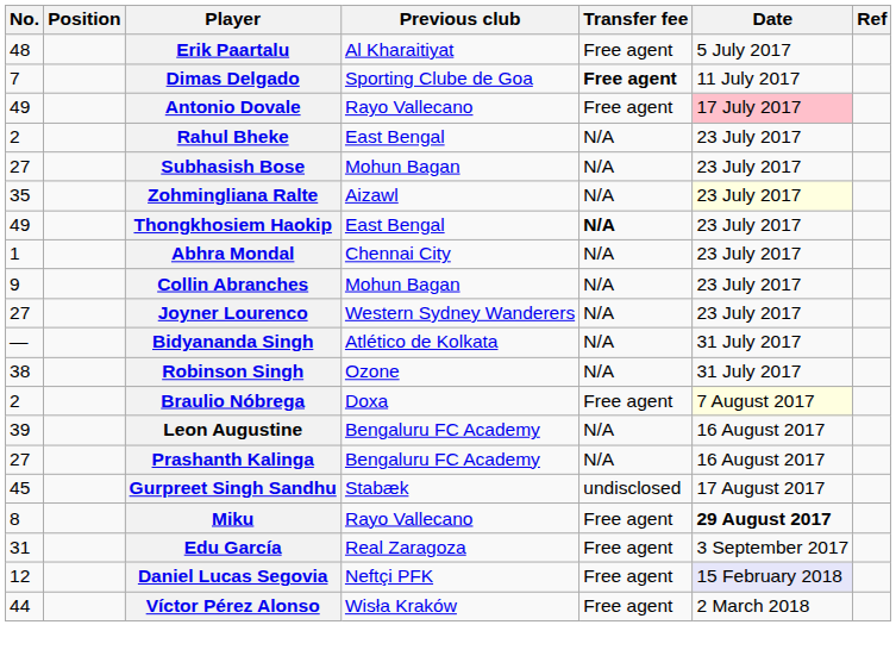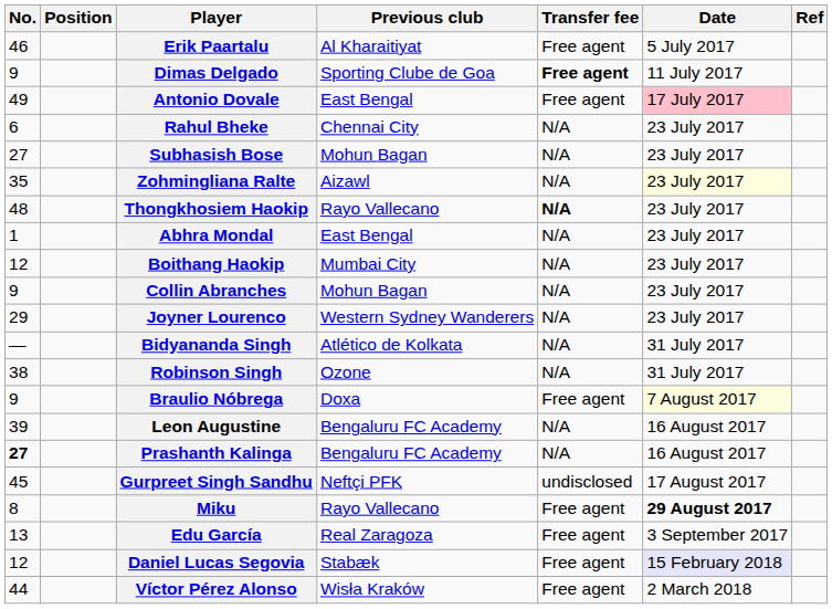Erik Paartalu | No.: 48 -> 46
Dimas Delgado | No.: 7 -> 9
Antonio Dovale | Previous club: Rayo Vallecano -> East Bengal
Rahul Bheke | No.: 2 -> 6
Rahul Bheke | Previous club: East Bengal -> Chennai City
Thongkhosiem Haokip | No.: 49 -> 48
Thongkhosiem Haokip | Previous club: East Bengal -> Rayo Vallecano
Abhra Mondal | Previous club: Chennai City -> East Bengal
+ row: 12 | Boithang Haokip | Mumbai City | N/A | 23 July 2017
Joyner Lourenco | No.: 27 -> 29
Braulio Nóbrega | No.: 2 -> 9
Prashanth Kalinga | No.: normal -> bold
Gurpreet Singh Sandhu | Previous club: Stabæk -> Neftçi PFK
Edu García | No.: 31 -> 13
Daniel Lucas Segovia | Previous club: Neftçi PFK -> Stabæk
